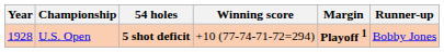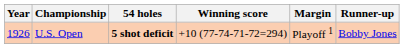U.S. Open | Year: 1928 -> 1926
U.S. Open | Margin: bold -> normal
